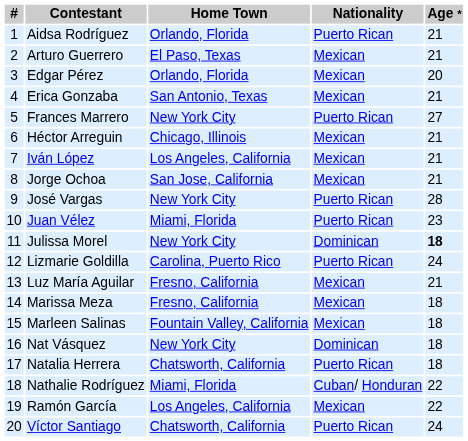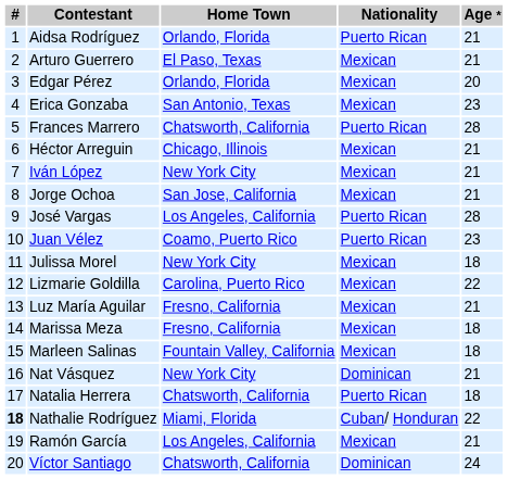Erica Gonzaba | Age *: 21 -> 23
Frances Marrero | Home Town: New York City -> Chatsworth, California
Frances Marrero | Age *: 27 -> 28
Iván López | Home Town: Los Angeles, California -> New York City
José Vargas | Home Town: New York City -> Los Angeles, California
Juan Vélez | Home Town: Miami, Florida -> Coamo, Puerto Rico
Julissa Morel | Nationality: Dominican -> Mexican
Julissa Morel | Age *: bold -> normal
Lizmarie Goldilla | Nationality: Puerto Rican -> Mexican
Lizmarie Goldilla | Age *: 24 -> 22
Nat Vásquez | Age *: 18 -> 21
Nathalie Rodríguez | #: normal -> bold
Ramón García | Age *: 22 -> 21
Víctor Santiago | Nationality: Puerto Rican -> Dominican
